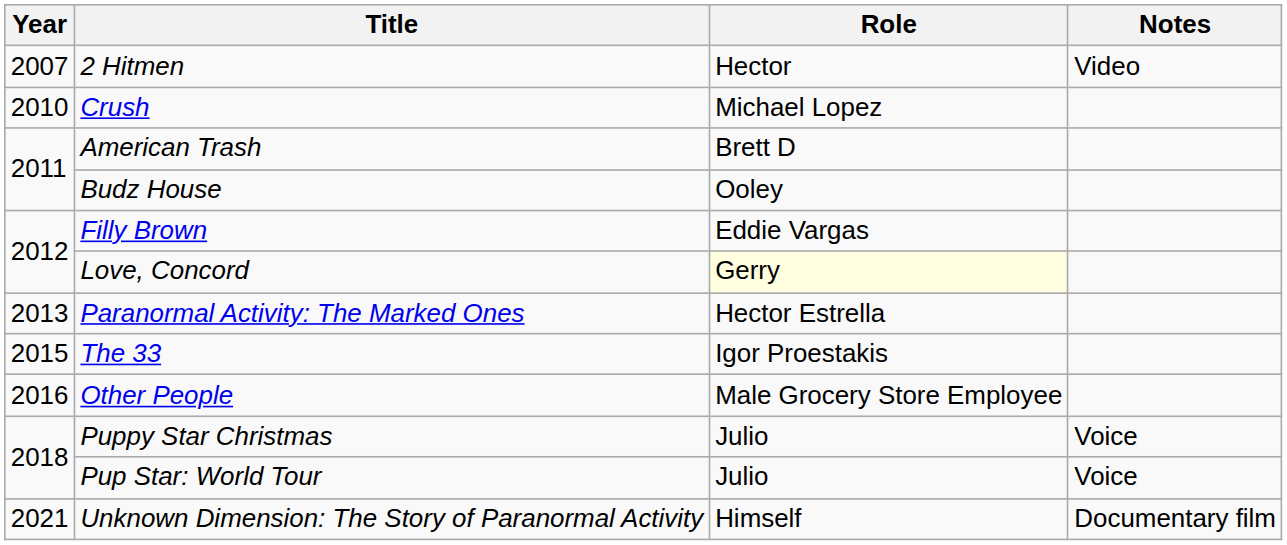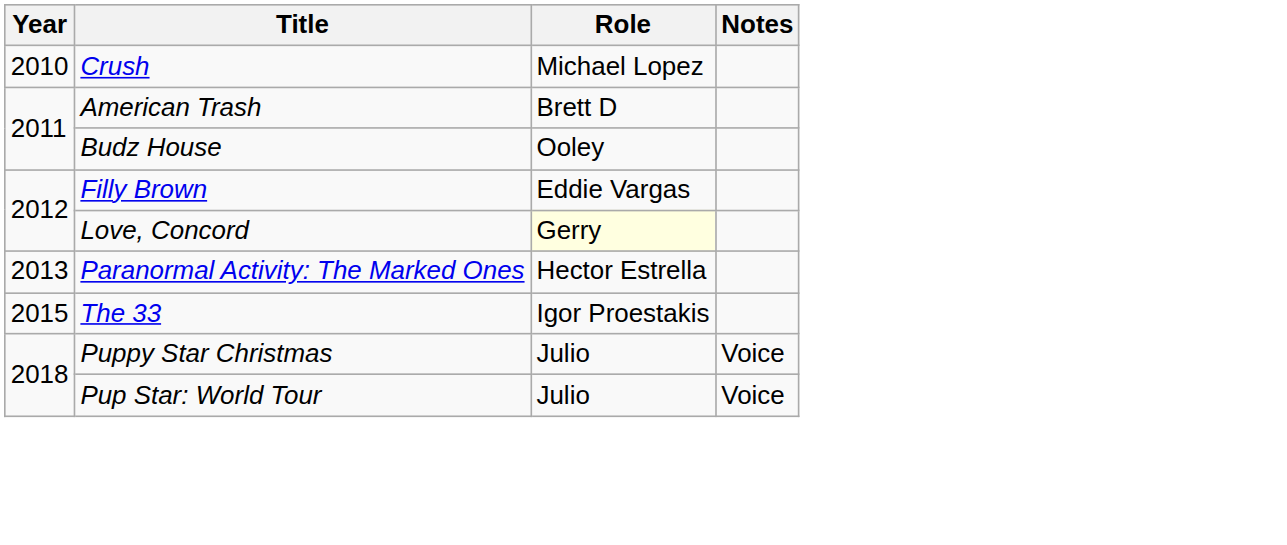- row: 2007 | 2 Hitmen | Hector | Video
- row: 2016 | Other People | Male Grocery Store Employee
- row: 2021 | Unknown Dimension: The Story of Paranormal Activity | Himself | Documentary film
